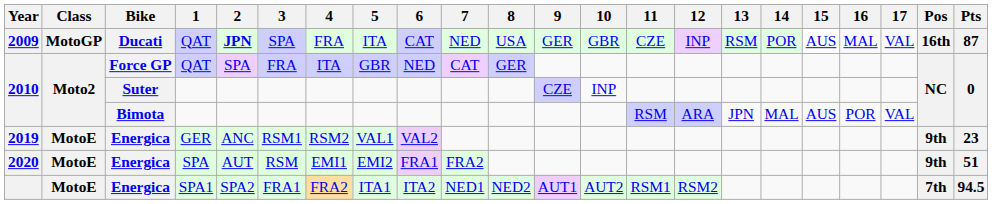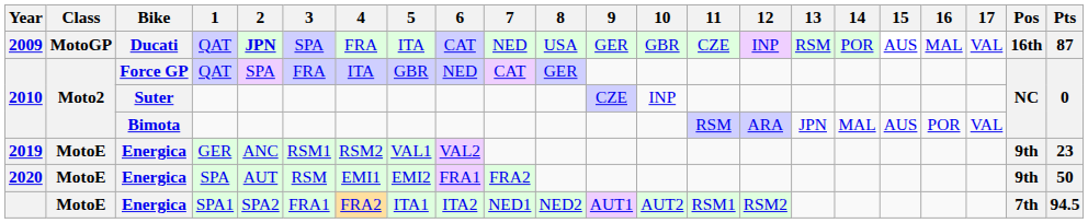2020 | Pts: 51 -> 50
